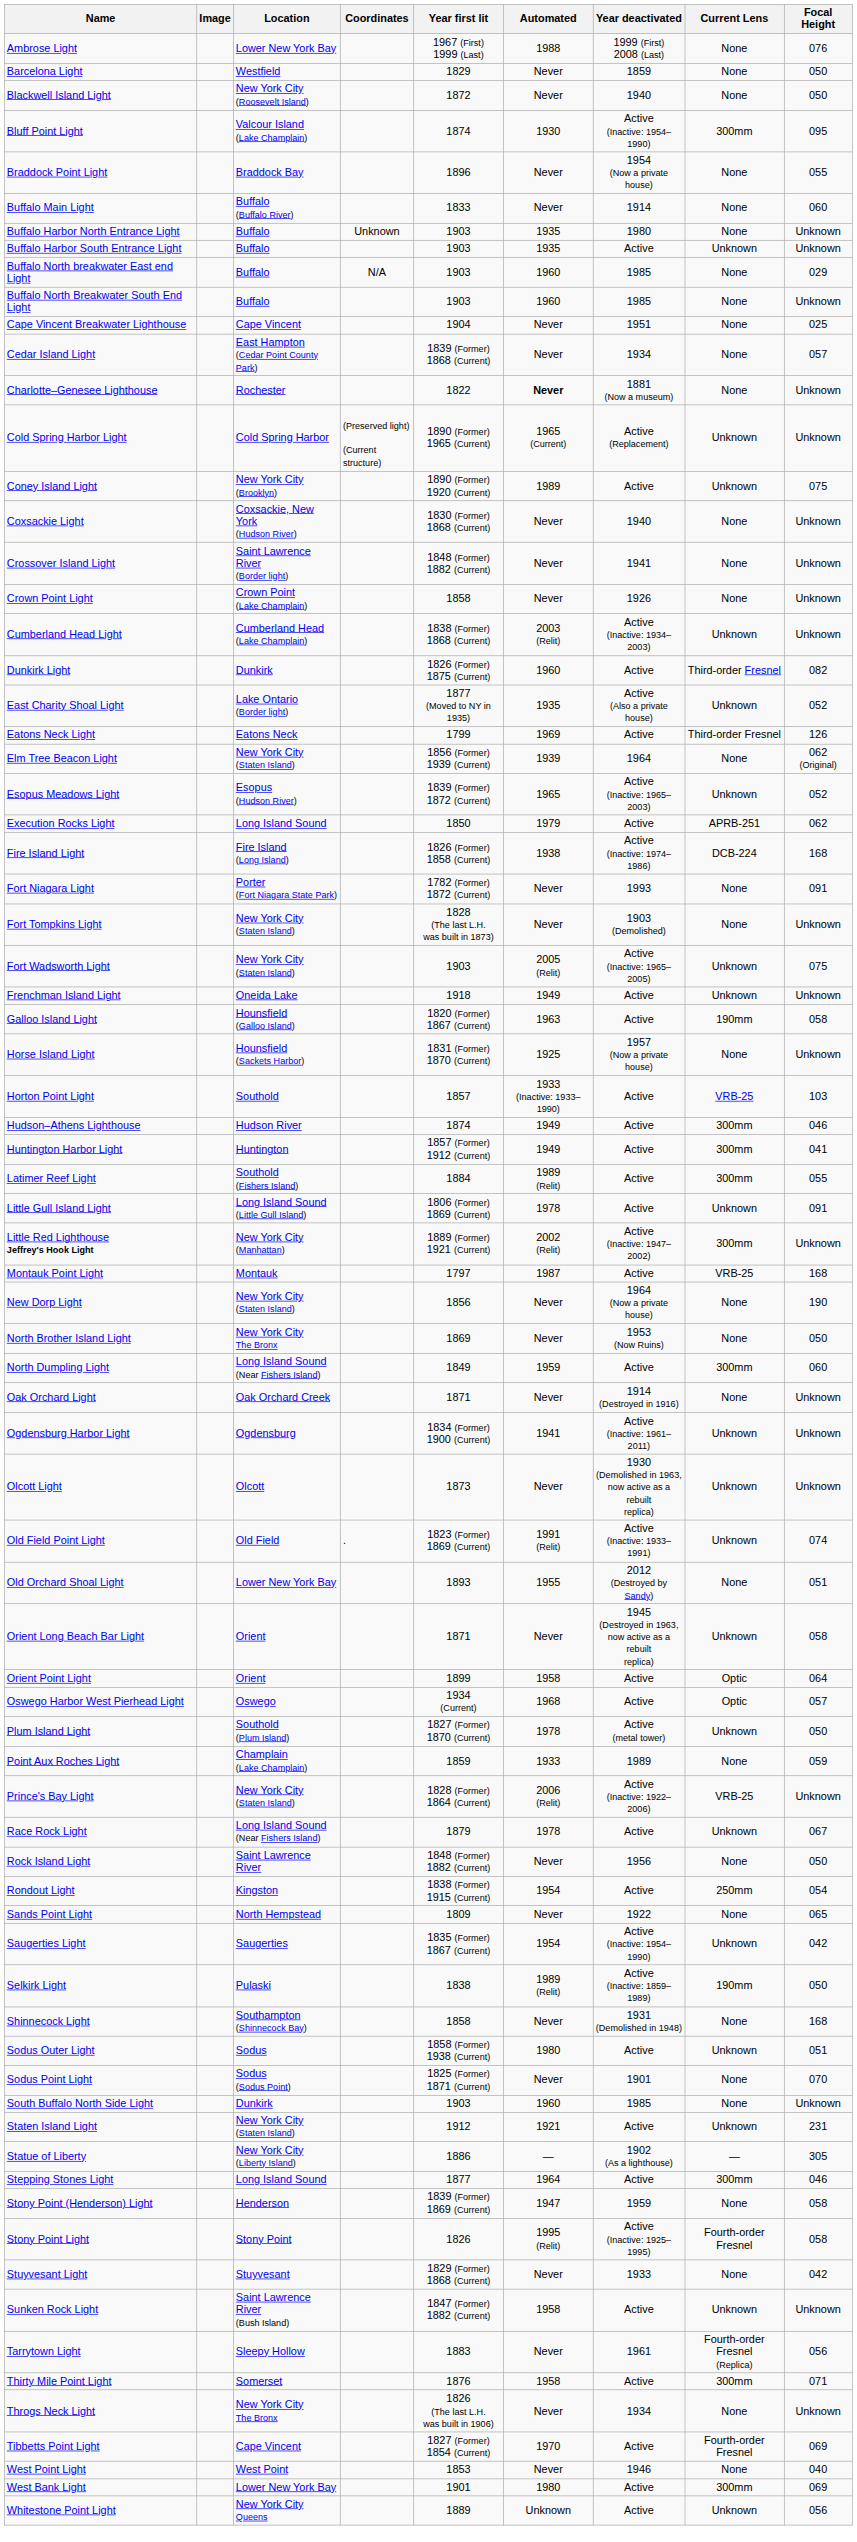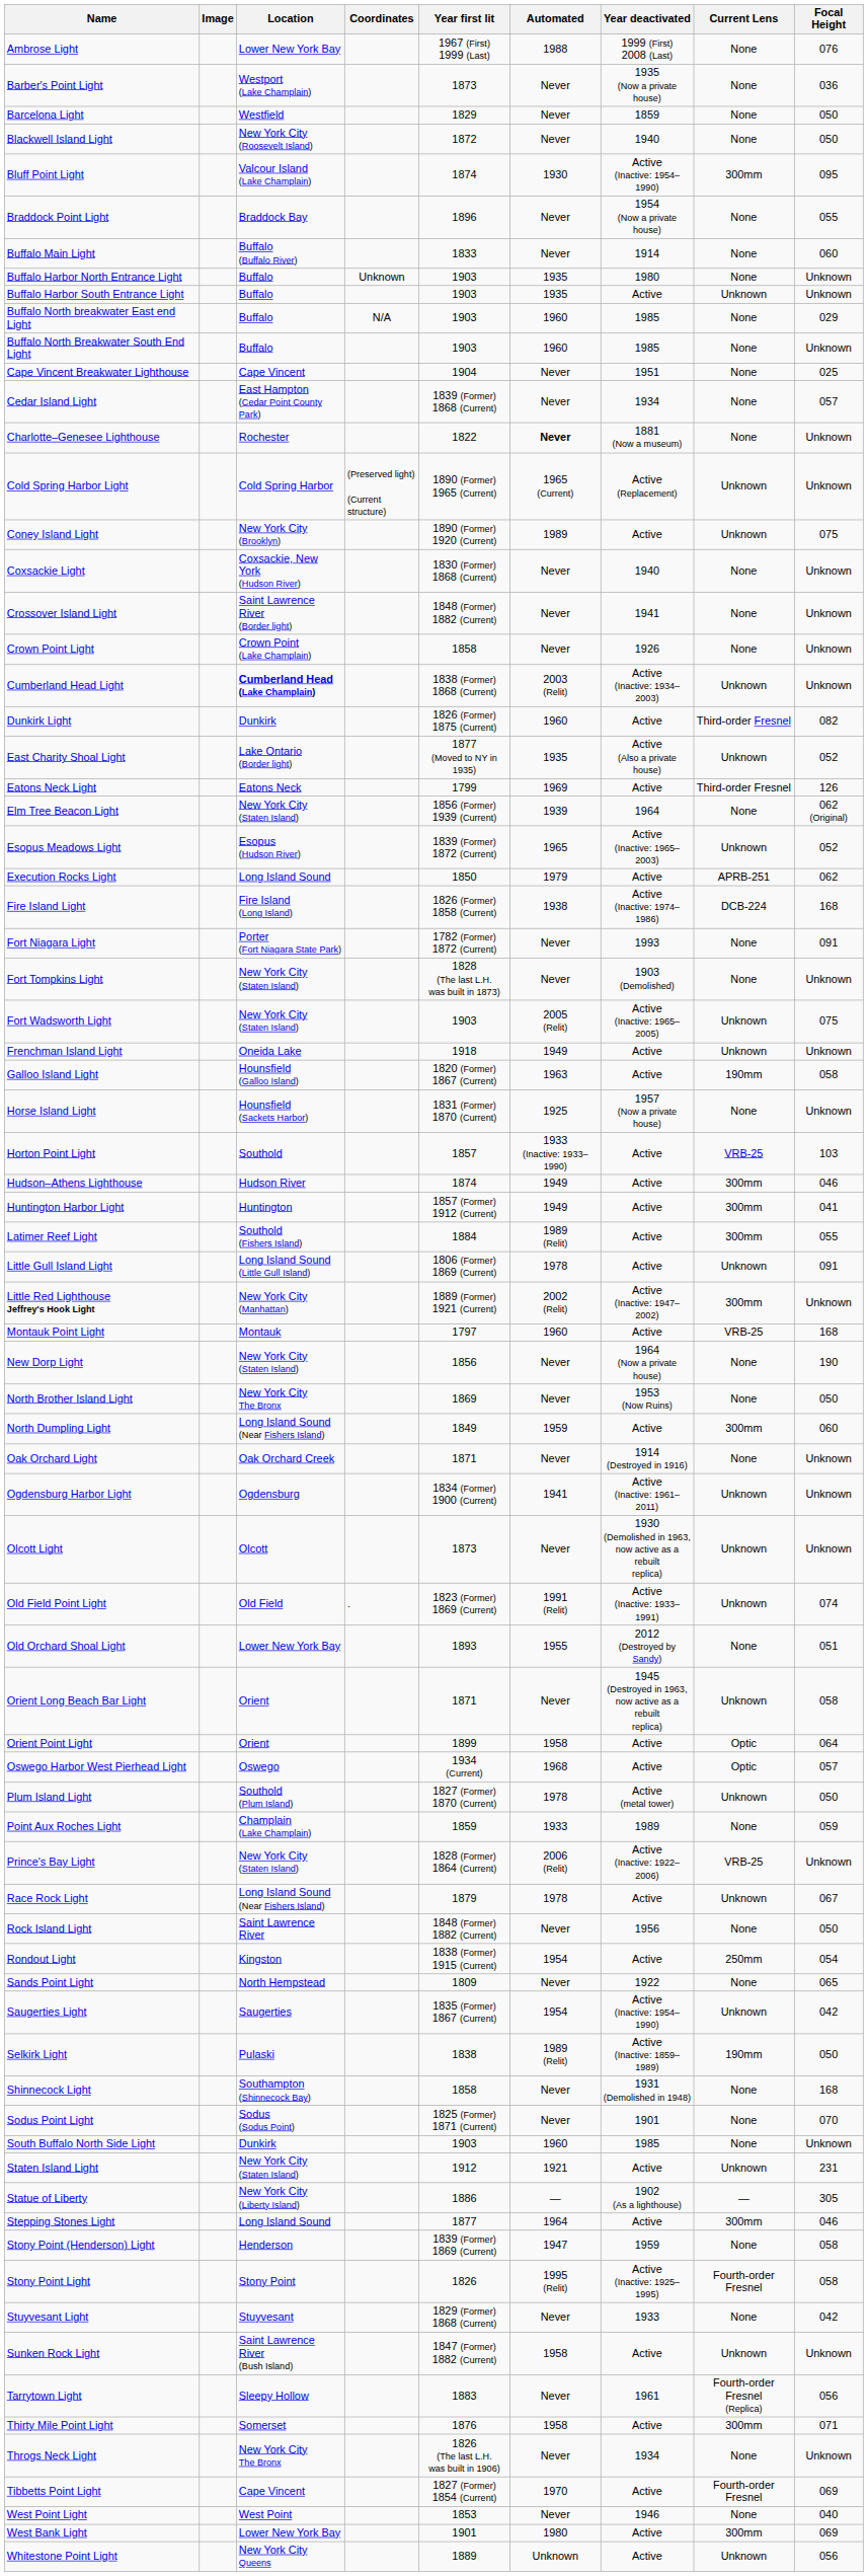+ row: Barber's Point Light | Westport (Lake Champlain) | 1873 | Never | 1935 (Now a private house) | None | 036
Cumberland Head Light | Location: normal -> bold
Montauk Point Light | Automated: 1987 -> 1960
- row: Sodus Outer Light | Sodus | 1858 (Former) 1938 (Current) | 1980 | Active | Unknown | 051
